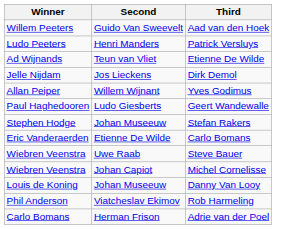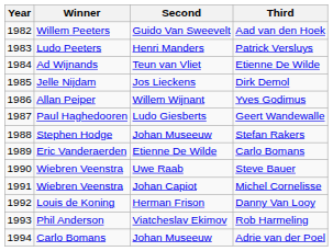+ column: Year | 1982 | 1983 | 1984 | 1985 | 1986 | 1987 | 1988 | 1989 | 1990 | 1991 | 1992 | 1993 | 1994
Danny Van Looy | Second: Johan Museeuw -> Herman Frison
Adrie van der Poel | Second: Herman Frison -> Johan Museeuw
